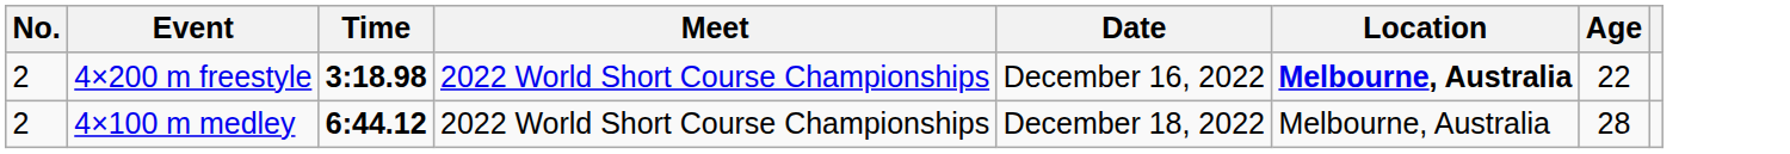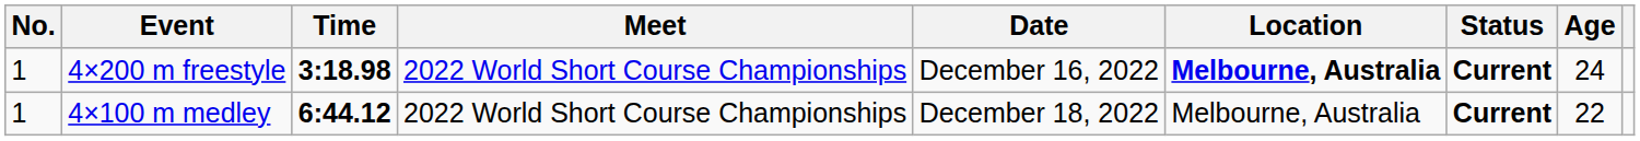+ column: Status | Current | Current
4×200 m freestyle | No.: 2 -> 1
4×200 m freestyle | Age: 22 -> 24
4×100 m medley | No.: 2 -> 1
4×100 m medley | Age: 28 -> 22
